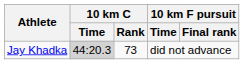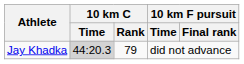Jay Khadka | 10 km C / Rank: 73 -> 79
